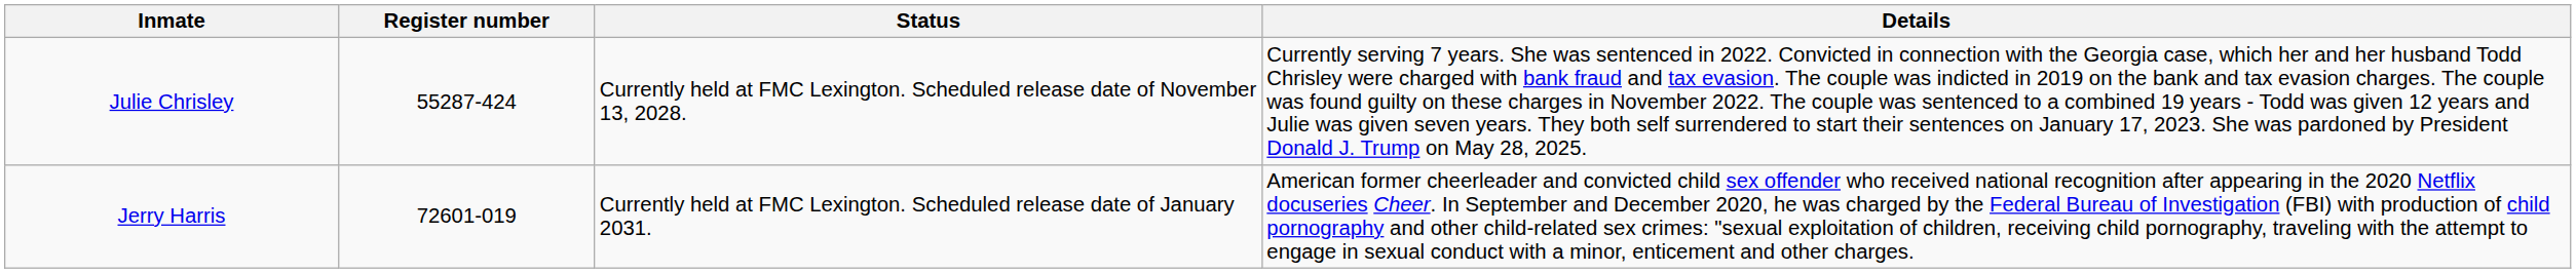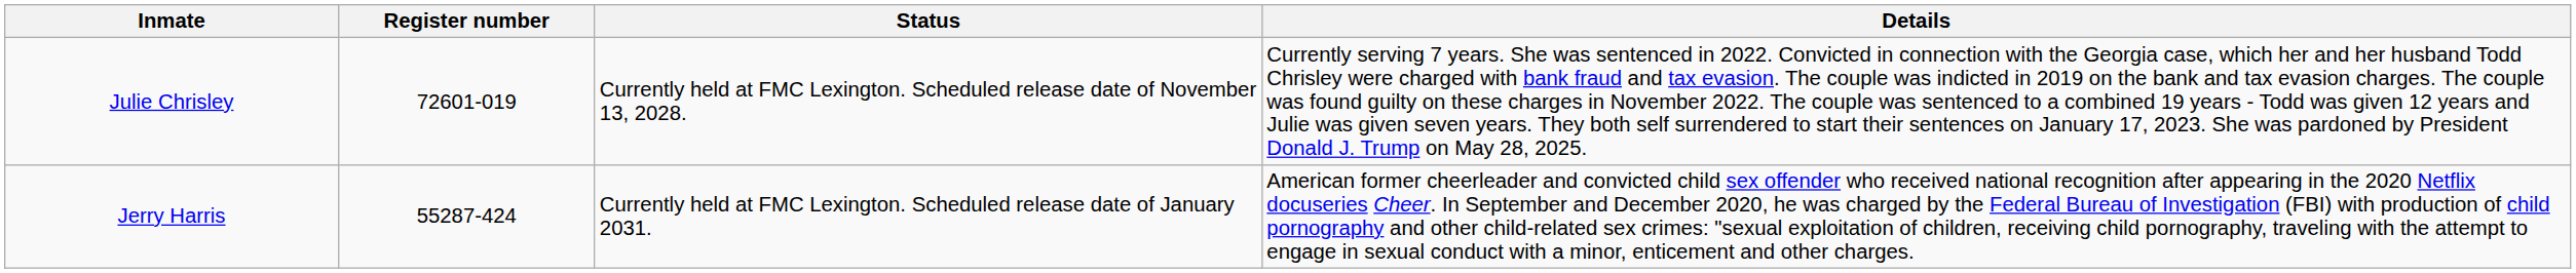Julie Chrisley | Register number: 55287-424 -> 72601-019
Jerry Harris | Register number: 72601-019 -> 55287-424
